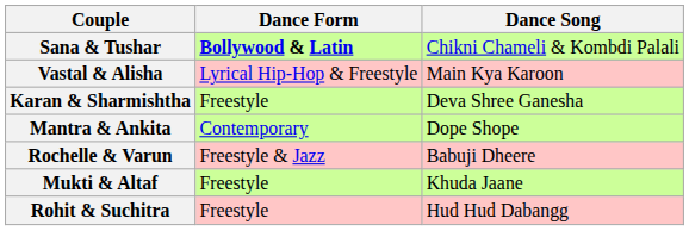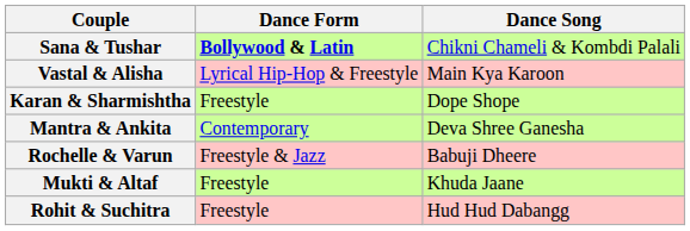Karan & Sharmishtha | Dance Song: Deva Shree Ganesha -> Dope Shope
Mantra & Ankita | Dance Song: Dope Shope -> Deva Shree Ganesha
